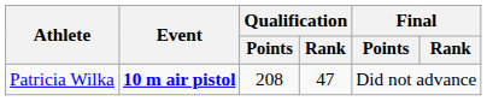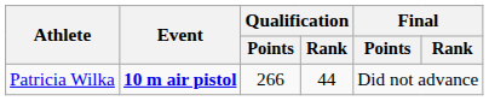Patricia Wilka | Qualification / Points: 208 -> 266
Patricia Wilka | Qualification / Rank: 47 -> 44
